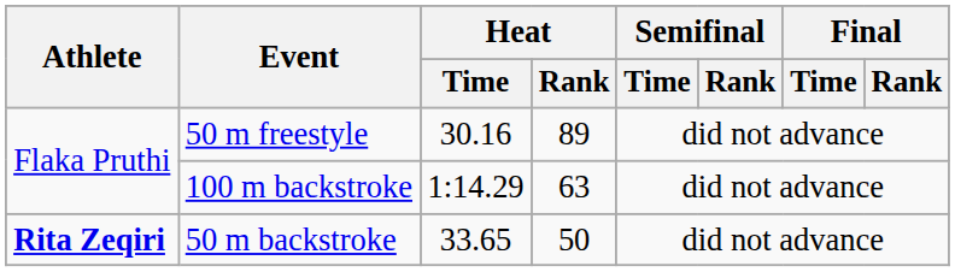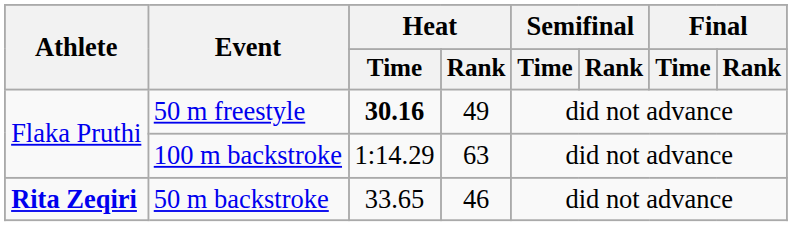50 m freestyle | Heat / Time: normal -> bold
50 m freestyle | Heat / Rank: 89 -> 49
50 m backstroke | Heat / Rank: 50 -> 46
